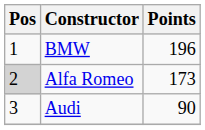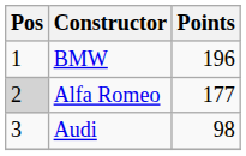Alfa Romeo | Points: 173 -> 177
Audi | Points: 90 -> 98
